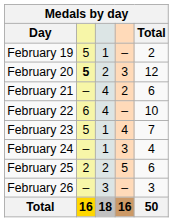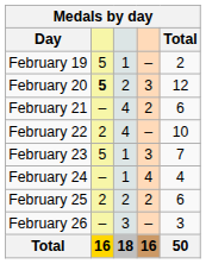February 22 | column 2: 6 -> 2
February 23 | column 4: 4 -> 3
February 24 | column 4: 3 -> 4
February 25 | column 4: 5 -> 2
